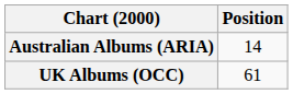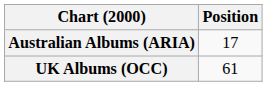Australian Albums (ARIA) | Position: 14 -> 17
